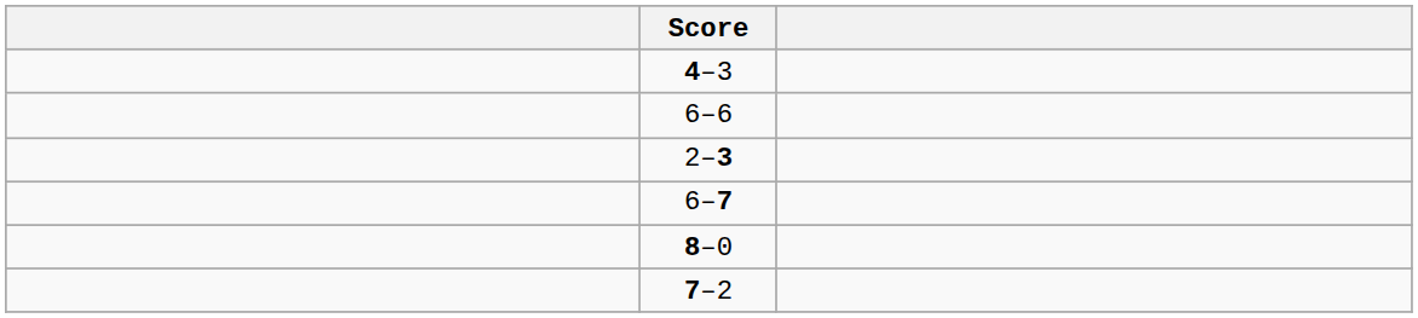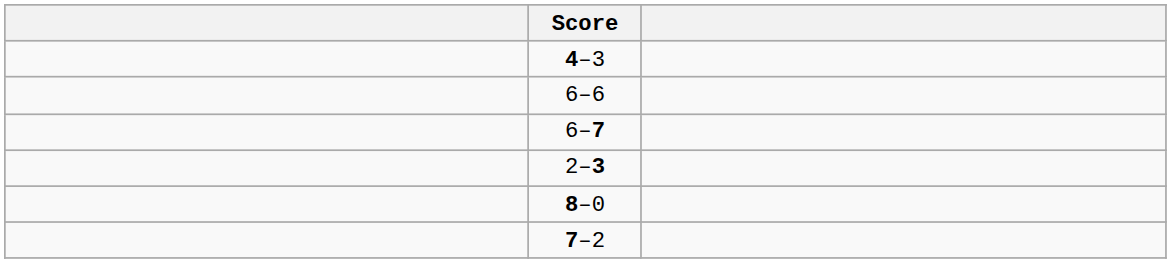rows swapped: 6–7 <-> 2–3
